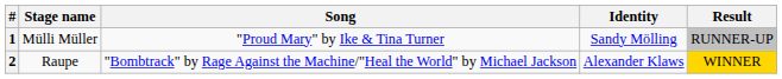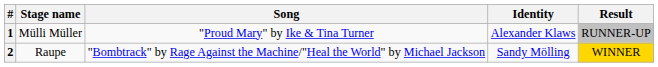1 | Identity: Sandy Mölling -> Alexander Klaws
2 | Identity: Alexander Klaws -> Sandy Mölling
